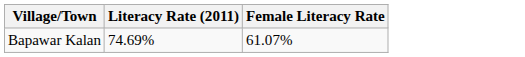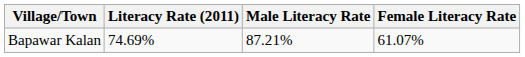+ column: Male Literacy Rate | 87.21%
